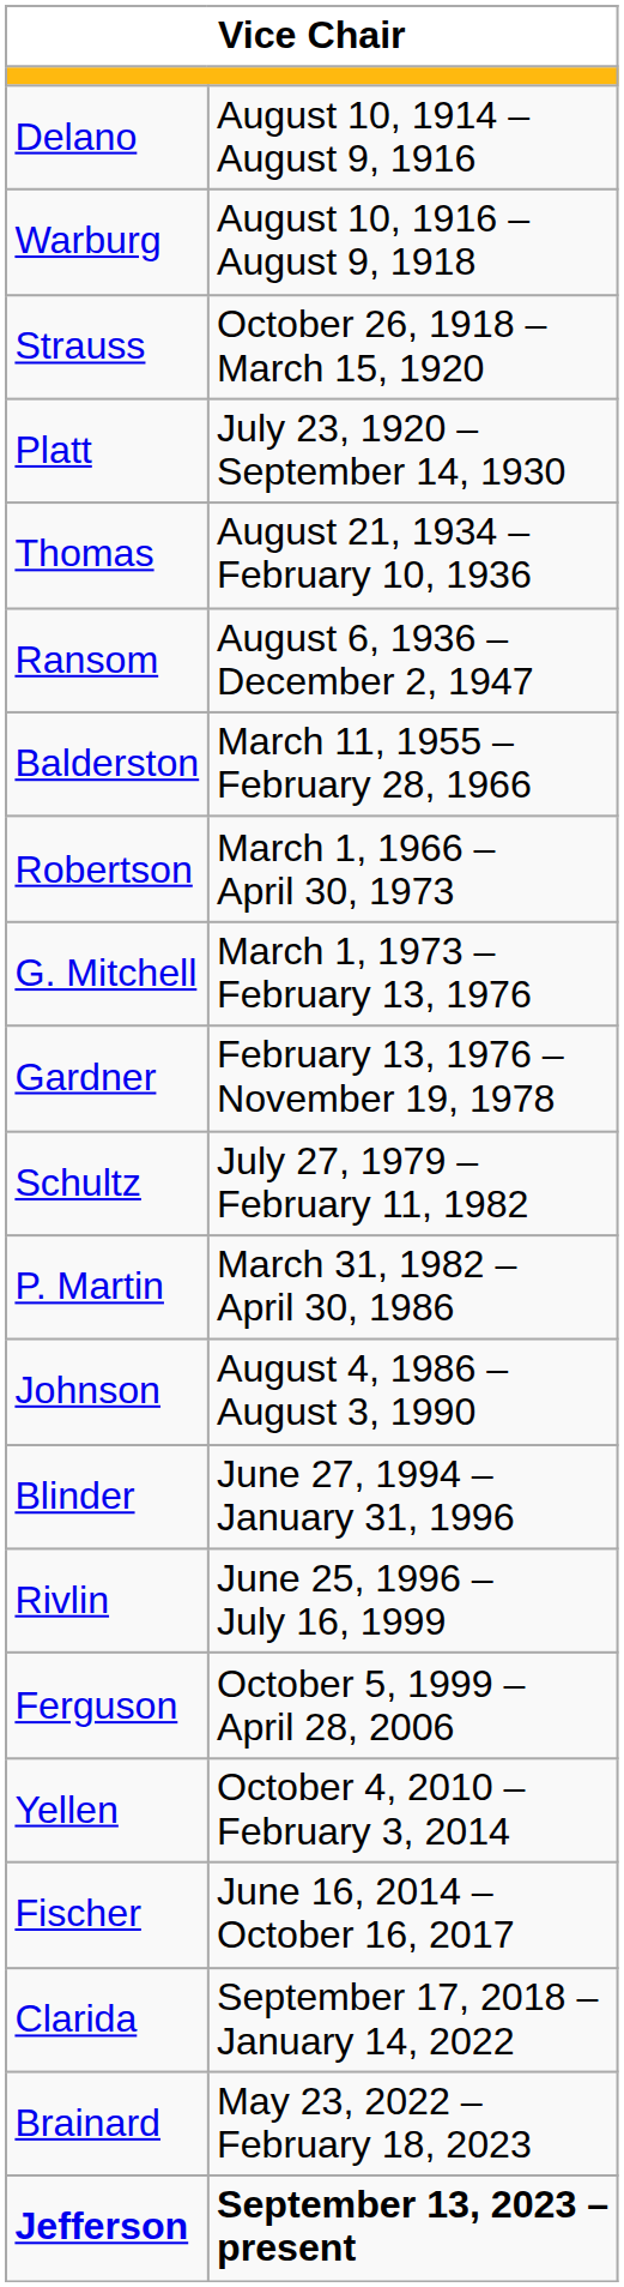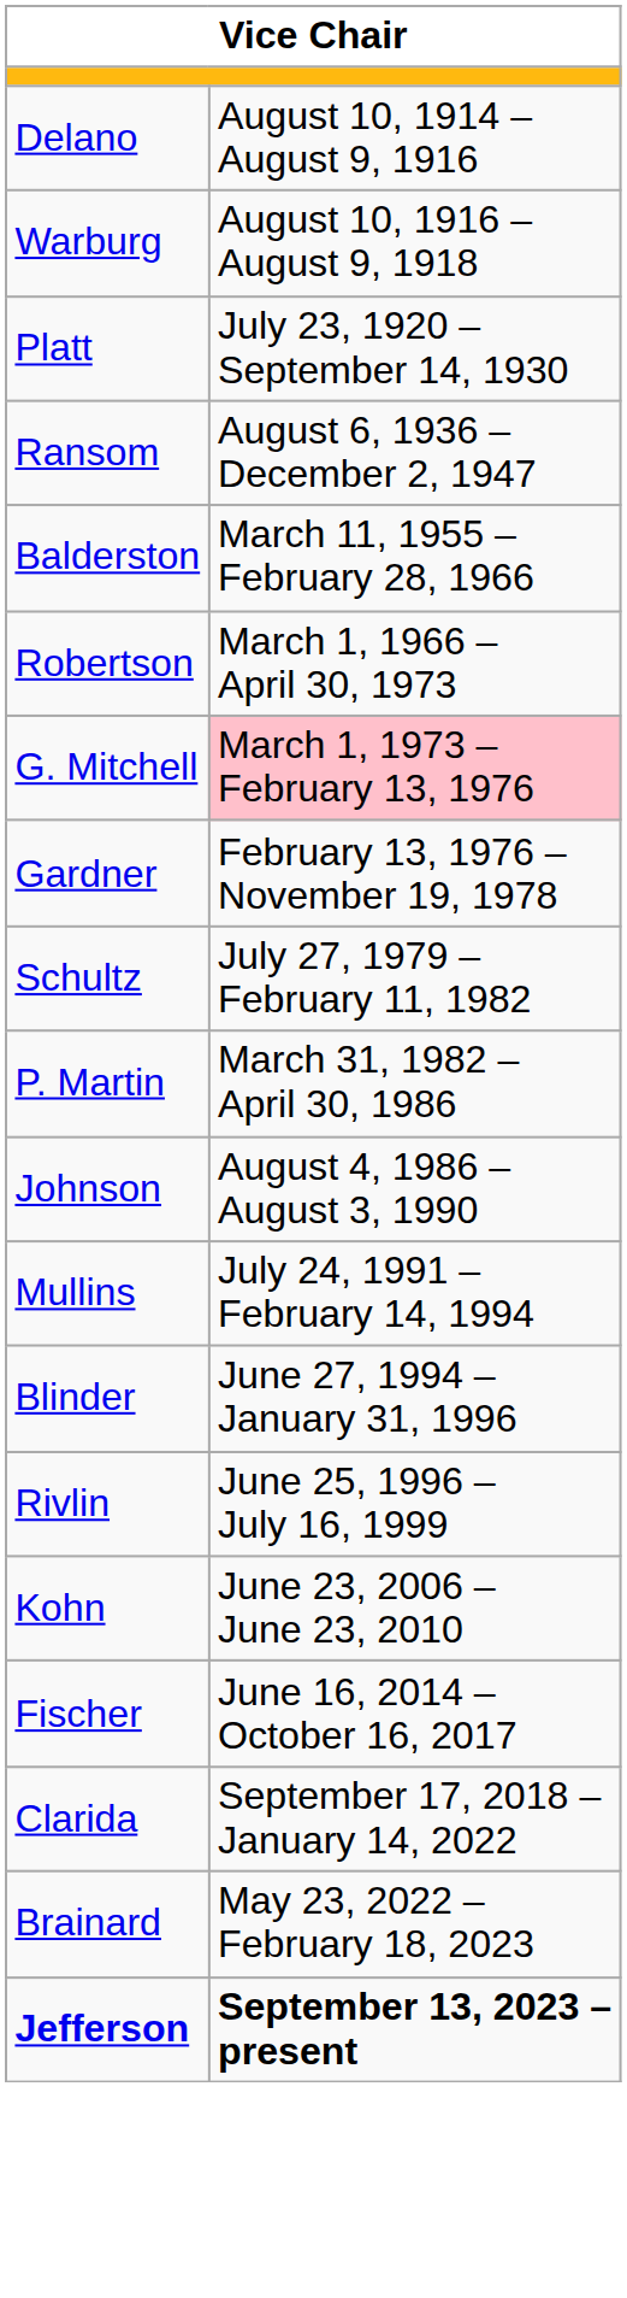- row: Strauss | October 26, 1918 – March 15, 1920
- row: Thomas | August 21, 1934 – February 10, 1936
G. Mitchell | column 2: no background -> pink background
+ row: Mullins | July 24, 1991 – February 14, 1994
- row: Ferguson | October 5, 1999 – April 28, 2006
+ row: Kohn | June 23, 2006 – June 23, 2010
- row: Yellen | October 4, 2010 – February 3, 2014
